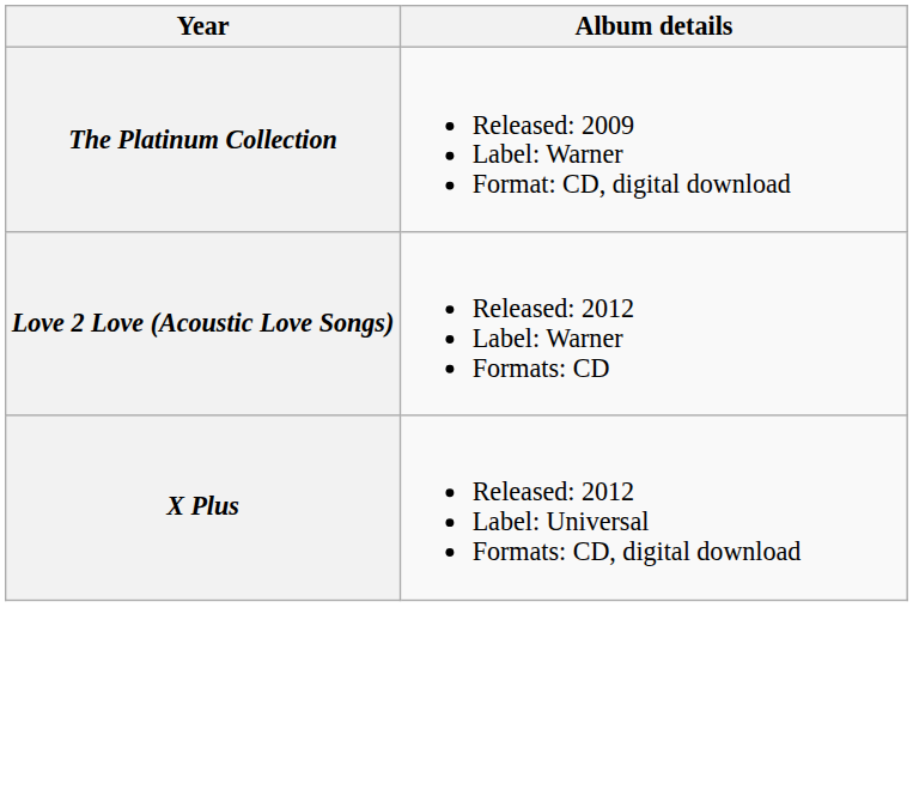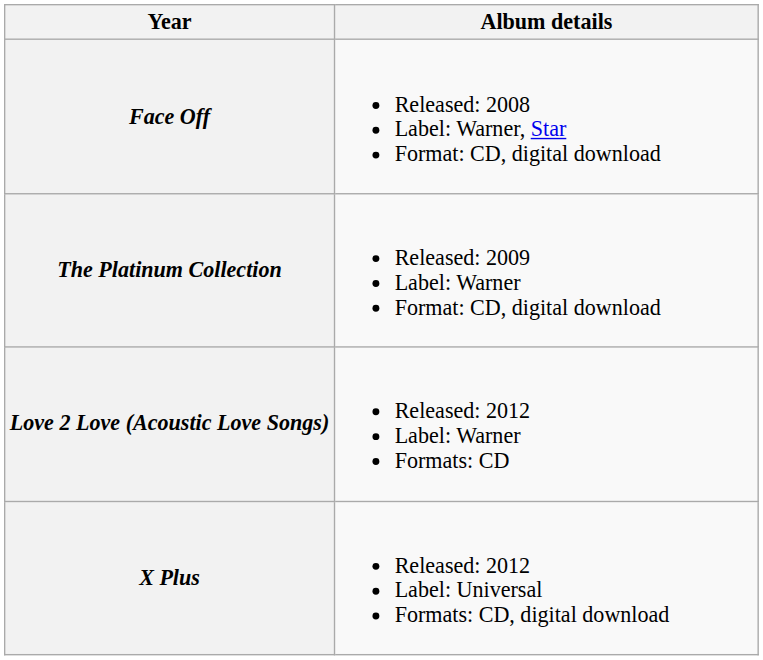+ row: Face Off | Released: 2008 Label: Warner, Star Format: CD, digital download
